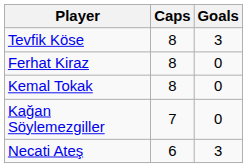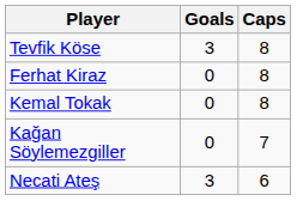columns swapped: Caps <-> Goals
